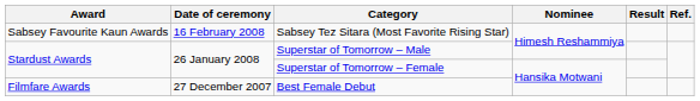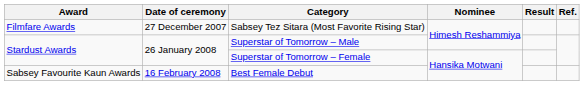Sabsey Tez Sitara (Most Favorite Rising Star) | Award: Sabsey Favourite Kaun Awards -> Filmfare Awards
Sabsey Tez Sitara (Most Favorite Rising Star) | Date of ceremony: 16 February 2008 -> 27 December 2007
Best Female Debut | Award: Filmfare Awards -> Sabsey Favourite Kaun Awards
Best Female Debut | Date of ceremony: 27 December 2007 -> 16 February 2008
